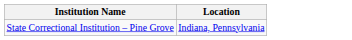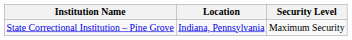+ column: Security Level | Maximum Security
